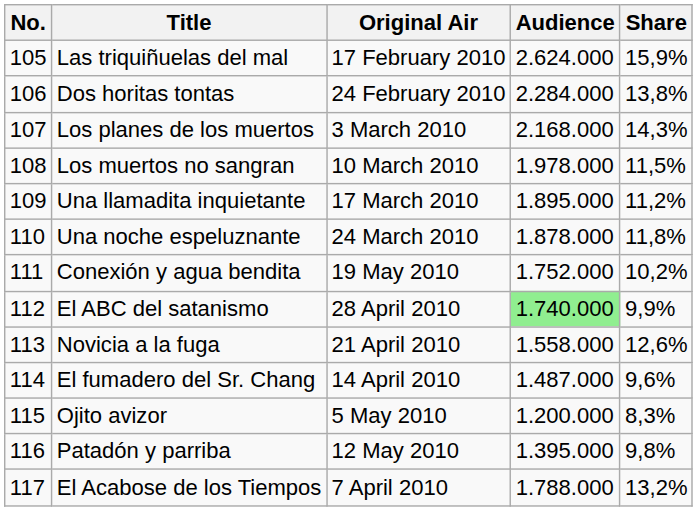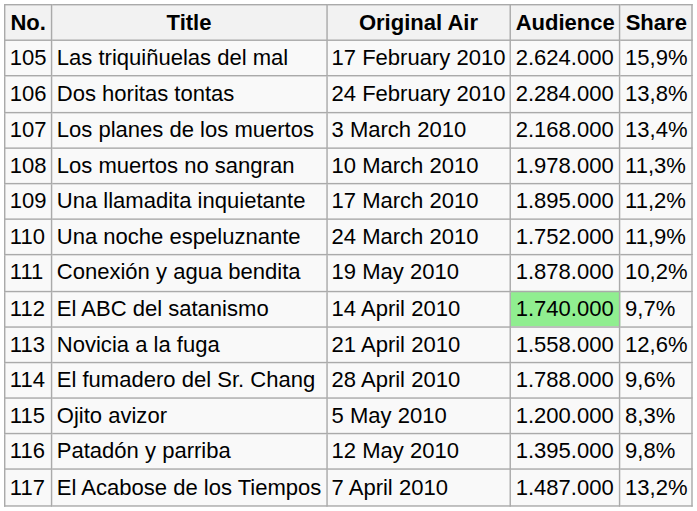Los planes de los muertos | Share: 14,3% -> 13,4%
Los muertos no sangran | Share: 11,5% -> 11,3%
Una noche espeluznante | Audience: 1.878.000 -> 1.752.000
Una noche espeluznante | Share: 11,8% -> 11,9%
Conexión y agua bendita | Audience: 1.752.000 -> 1.878.000
El ABC del satanismo | Original Air: 28 April 2010 -> 14 April 2010
El ABC del satanismo | Share: 9,9% -> 9,7%
El fumadero del Sr. Chang | Original Air: 14 April 2010 -> 28 April 2010
El fumadero del Sr. Chang | Audience: 1.487.000 -> 1.788.000
El Acabose de los Tiempos | Audience: 1.788.000 -> 1.487.000
